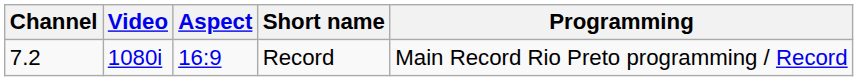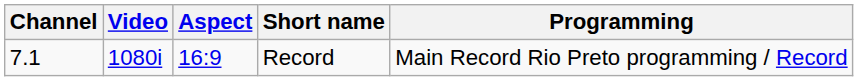Record | Channel: 7.2 -> 7.1
